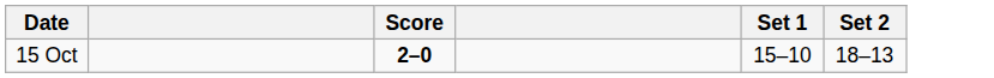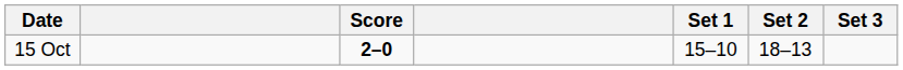+ column: Set 3
